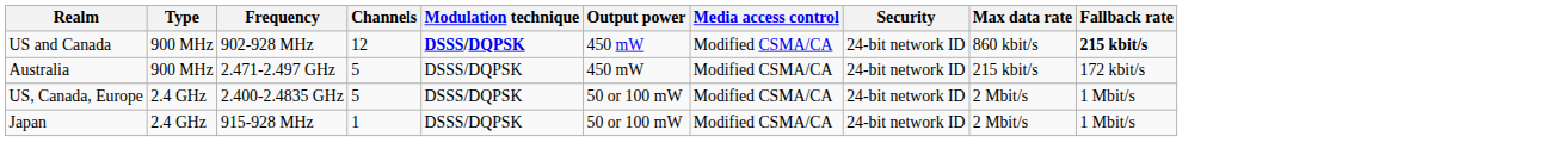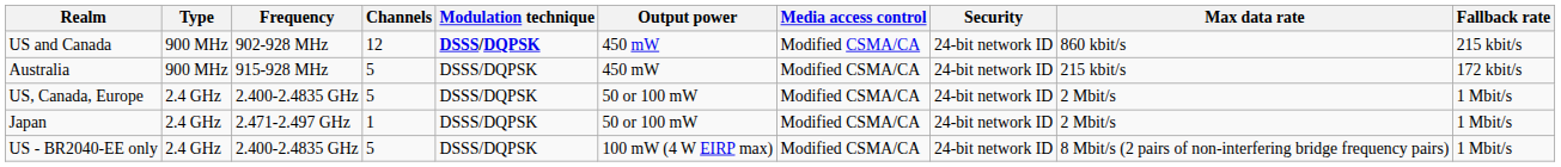US and Canada | Fallback rate: bold -> normal
Australia | Frequency: 2.471-2.497 GHz -> 915-928 MHz
Japan | Frequency: 915-928 MHz -> 2.471-2.497 GHz
+ row: US - BR2040-EE only | 2.4 GHz | 2.400-2.4835 GHz | 5 | DSSS/DQPSK | 100 mW (4 W EIRP max) | Modified CSMA/CA | 24-bit network ID | 8 Mbit/s (2 pairs of non-interfering bridge frequency pairs) | 1 Mbit/s
